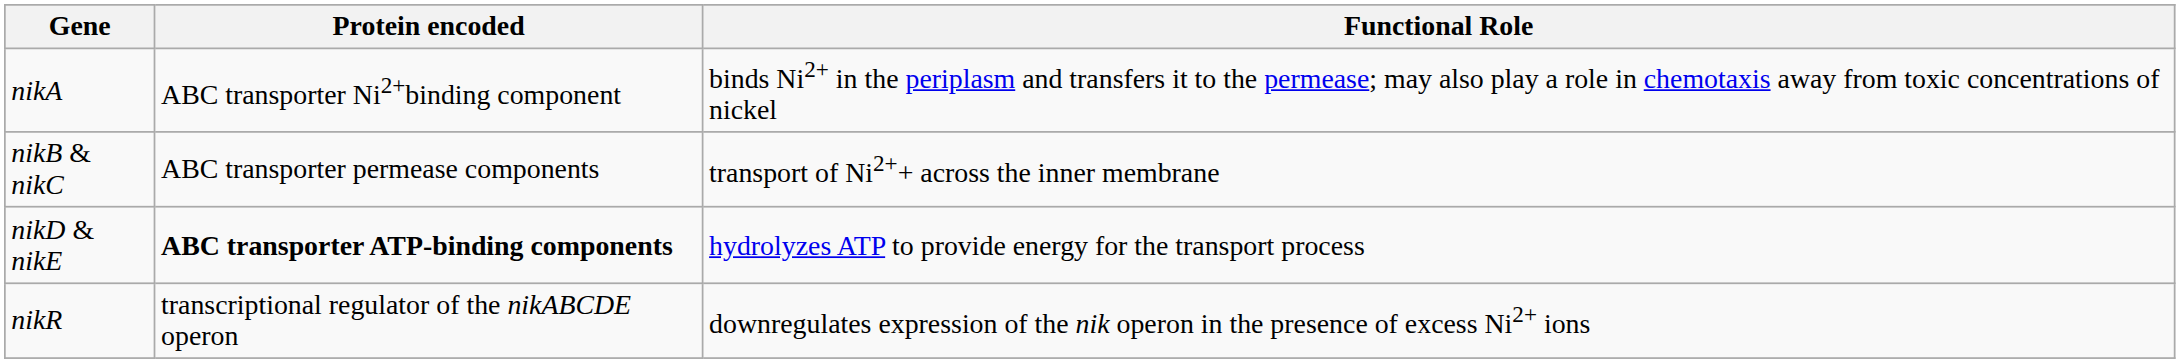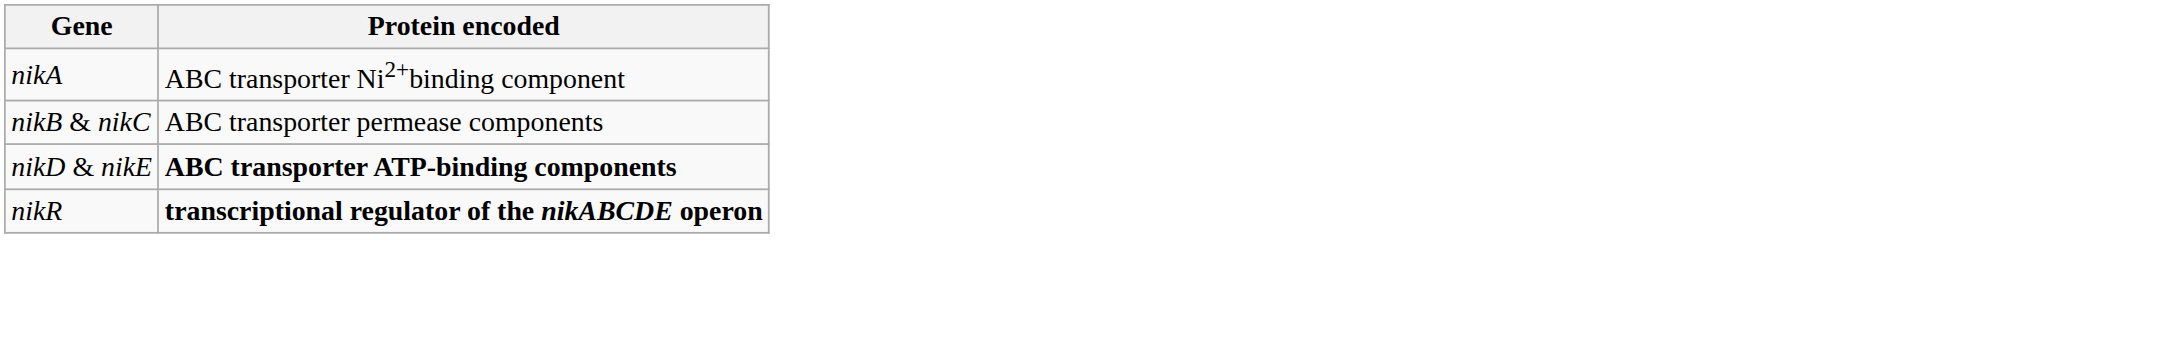- column: Functional Role | binds Ni2+ in the periplasm and transfers it to the permease; may also play a role in chemotaxis away from toxic concentrations of nickel | transport of Ni2++ across the inner membrane | hydrolyzes ATP to provide energy for the transport process | downregulates expression of the nik operon in the presence of excess Ni2+ ions
nikR | Protein encoded: normal -> bold
